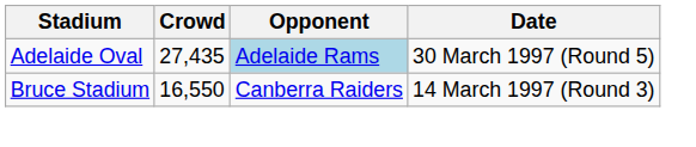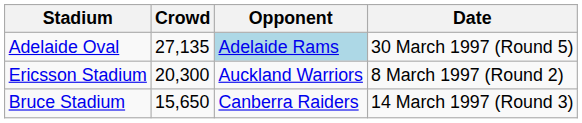Adelaide Oval | Crowd: 27,435 -> 27,135
+ row: Ericsson Stadium | 20,300 | Auckland Warriors | 8 March 1997 (Round 2)
Bruce Stadium | Crowd: 16,550 -> 15,650
